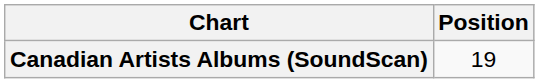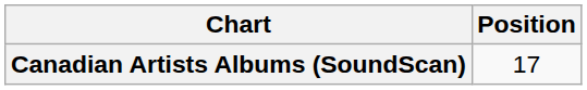Canadian Artists Albums (SoundScan) | Position: 19 -> 17
